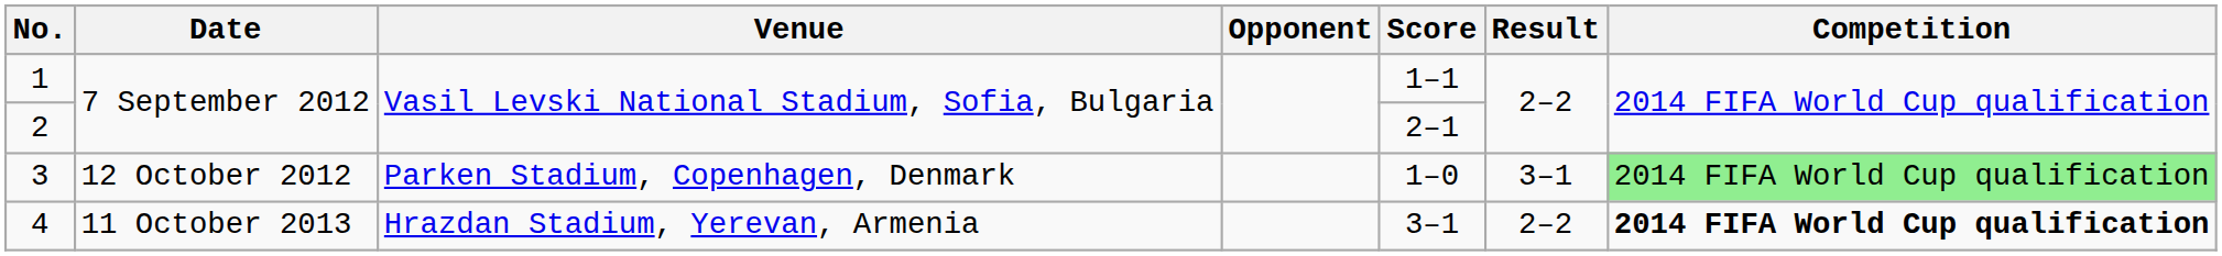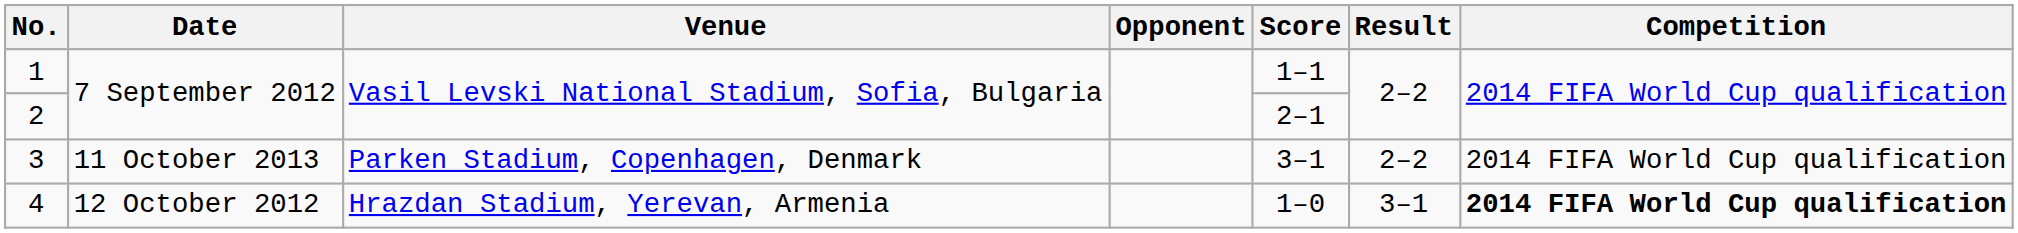3 | Date: 12 October 2012 -> 11 October 2013
3 | Score: 1–0 -> 3–1
3 | Result: 3–1 -> 2–2
3 | Competition: lightgreen background -> no background
4 | Date: 11 October 2013 -> 12 October 2012
4 | Score: 3–1 -> 1–0
4 | Result: 2–2 -> 3–1
